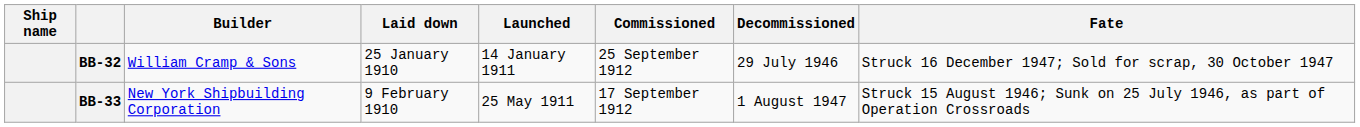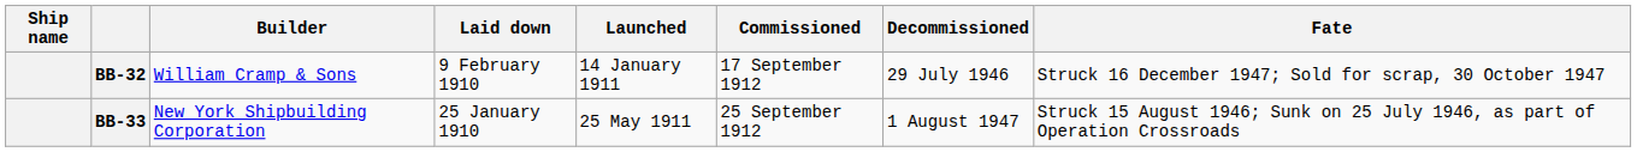BB-32 | Laid down: 25 January 1910 -> 9 February 1910
BB-32 | Commissioned: 25 September 1912 -> 17 September 1912
BB-33 | Laid down: 9 February 1910 -> 25 January 1910
BB-33 | Commissioned: 17 September 1912 -> 25 September 1912
